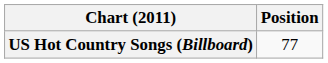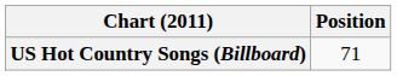US Hot Country Songs (Billboard) | Position: 77 -> 71
